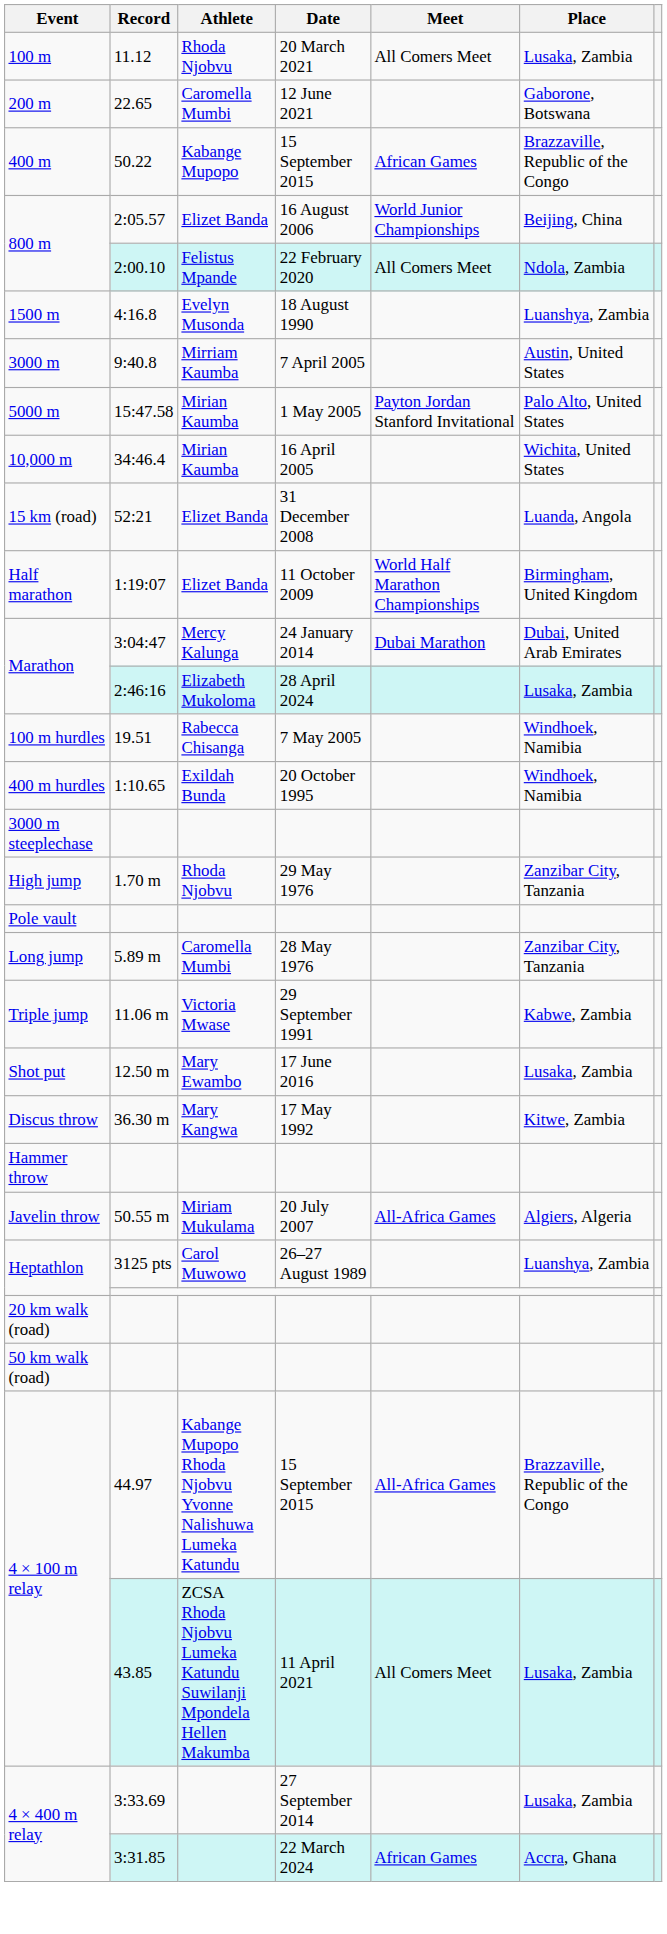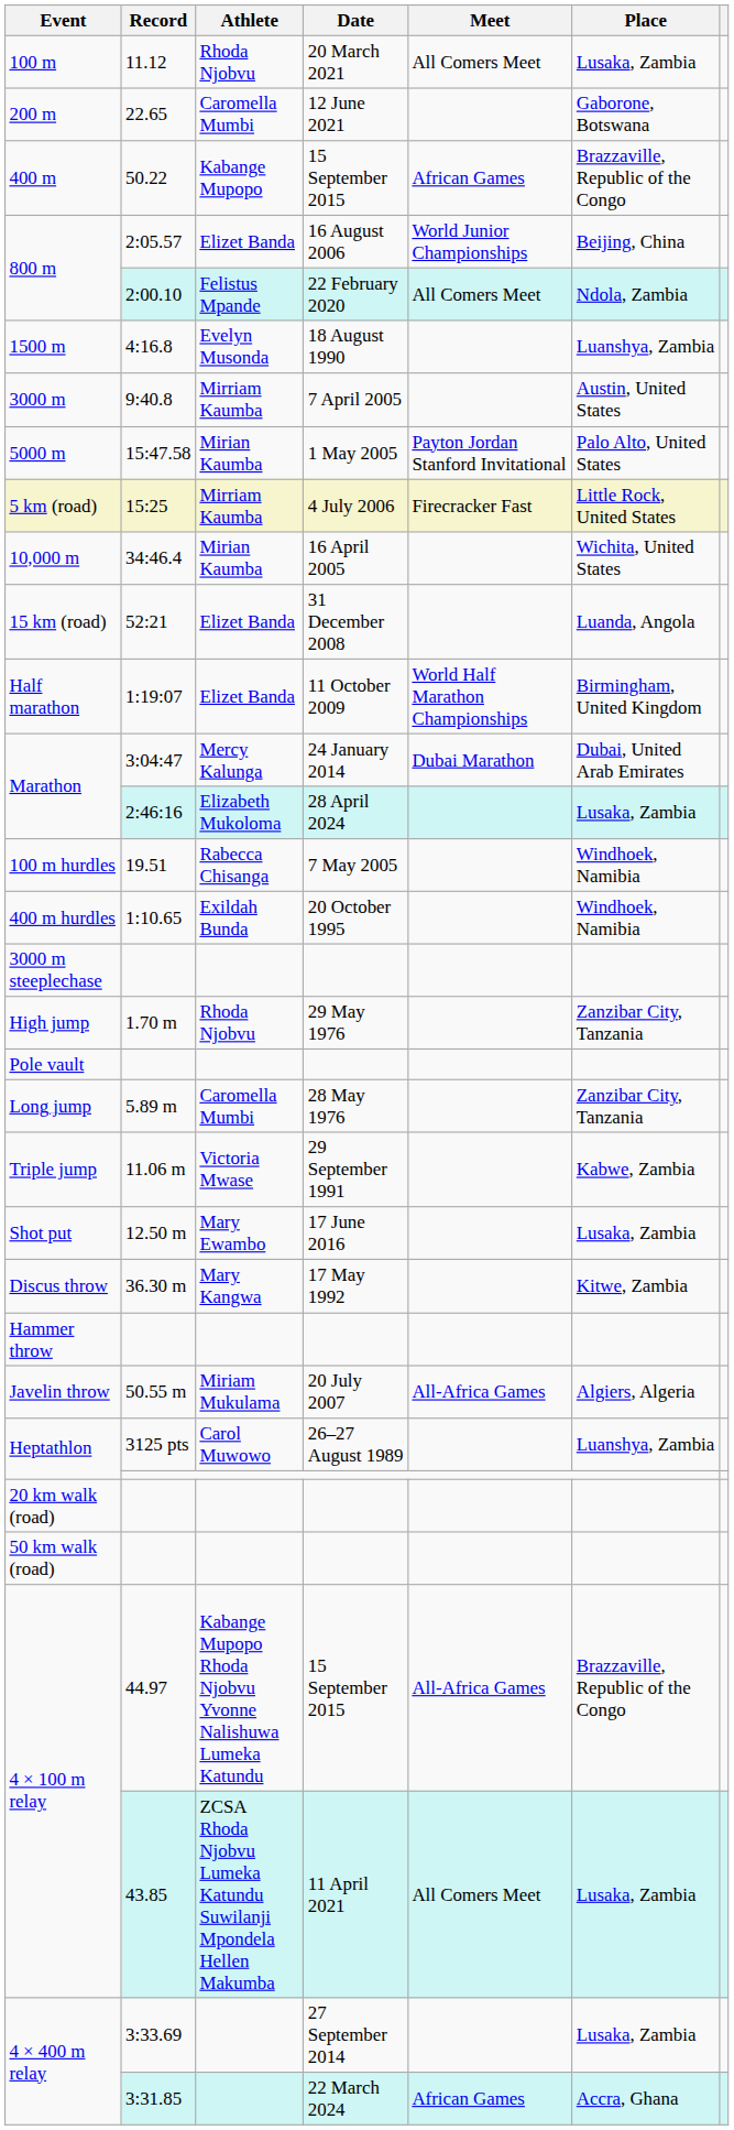+ row: 5 km (road) | 15:25 | Mirriam Kaumba | 4 July 2006 | Firecracker Fast | Little Rock, United States
